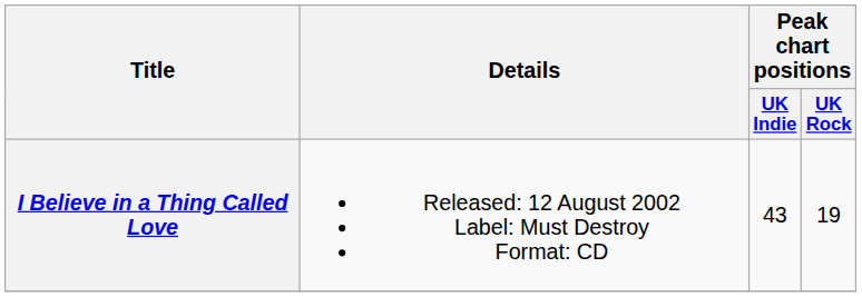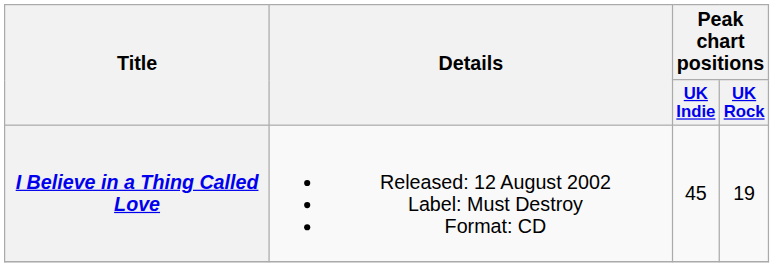I Believe in a Thing Called Love | Peak chart positions / UK Indie: 43 -> 45
